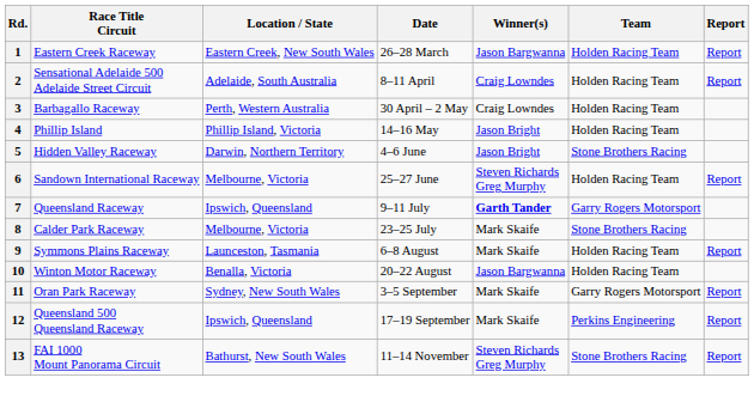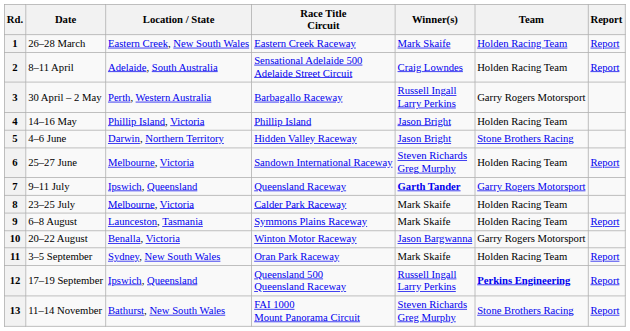columns swapped: Race Title Circuit <-> Date
1 | Winner(s): Jason Bargwanna -> Mark Skaife
3 | Winner(s): Craig Lowndes -> Russell Ingall Larry Perkins
3 | Team: Holden Racing Team -> Garry Rogers Motorsport
8 | Team: Stone Brothers Racing -> Holden Racing Team
10 | Team: Holden Racing Team -> Garry Rogers Motorsport
11 | Team: Garry Rogers Motorsport -> Holden Racing Team
12 | Winner(s): Mark Skaife -> Russell Ingall Larry Perkins
12 | Team: normal -> bold
